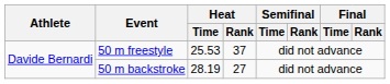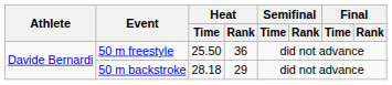50 m freestyle | Heat / Time: 25.53 -> 25.50
50 m freestyle | Heat / Rank: 37 -> 36
50 m backstroke | Heat / Time: 28.19 -> 28.18
50 m backstroke | Heat / Rank: 27 -> 29
